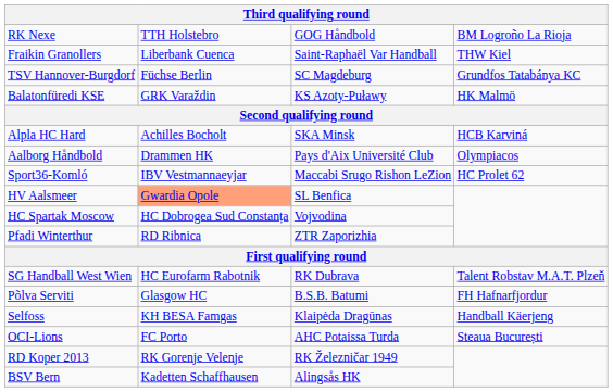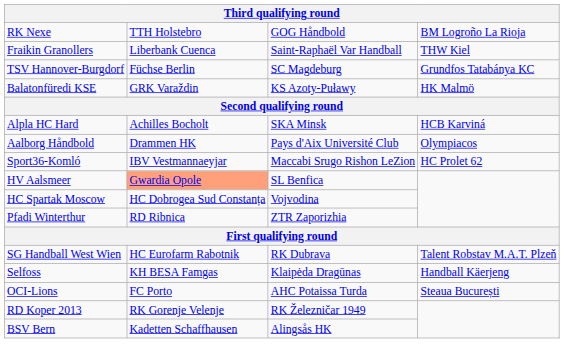- row: Põlva Serviti | Glasgow HC | B.S.B. Batumi | FH Hafnarfjordur
